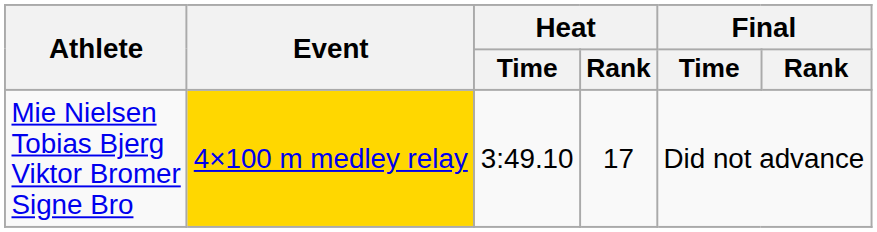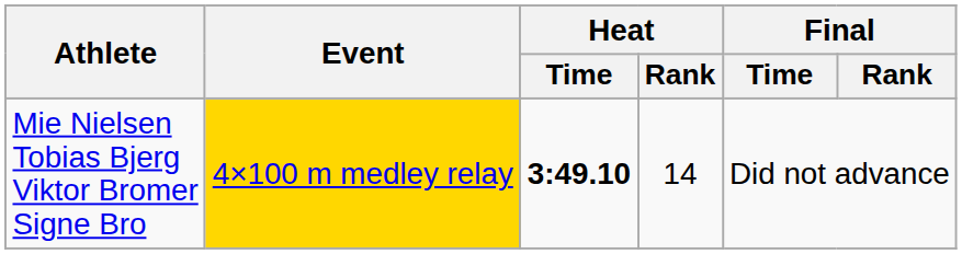Mie Nielsen Tobias Bjerg Viktor Bromer Signe Bro | Heat / Time: normal -> bold
Mie Nielsen Tobias Bjerg Viktor Bromer Signe Bro | Heat / Rank: 17 -> 14
